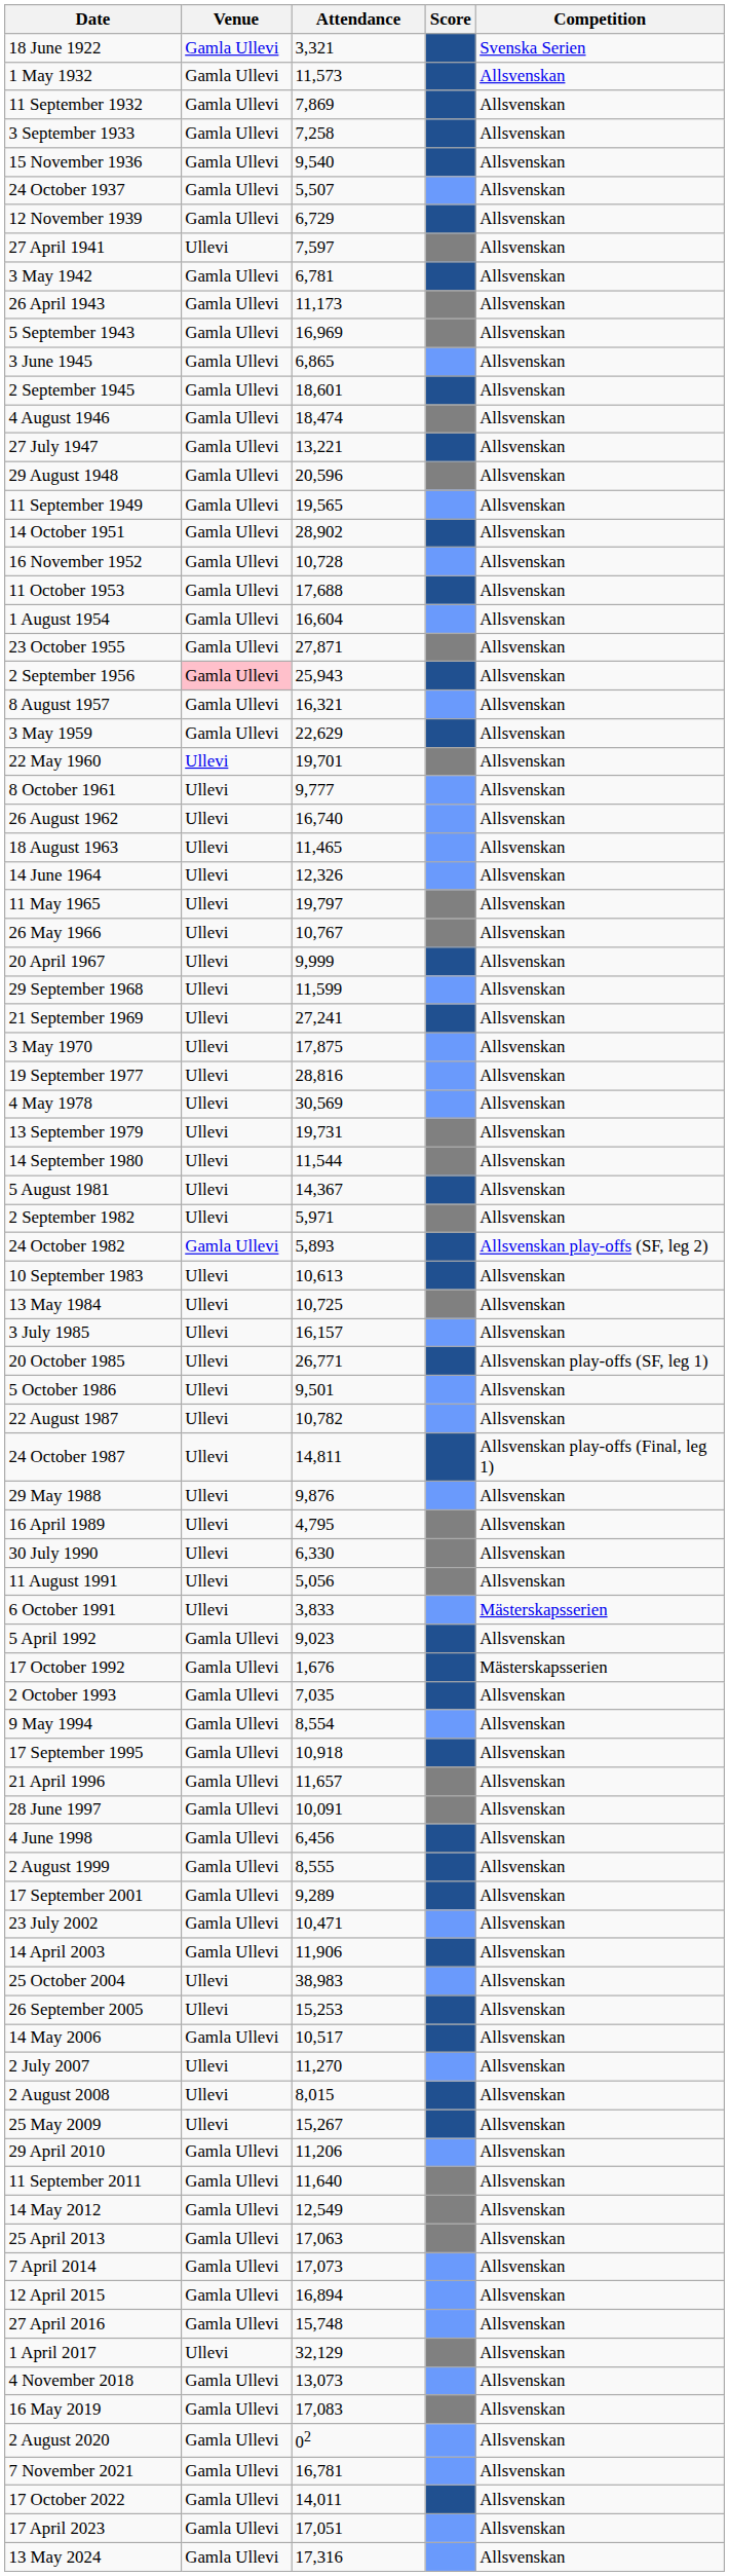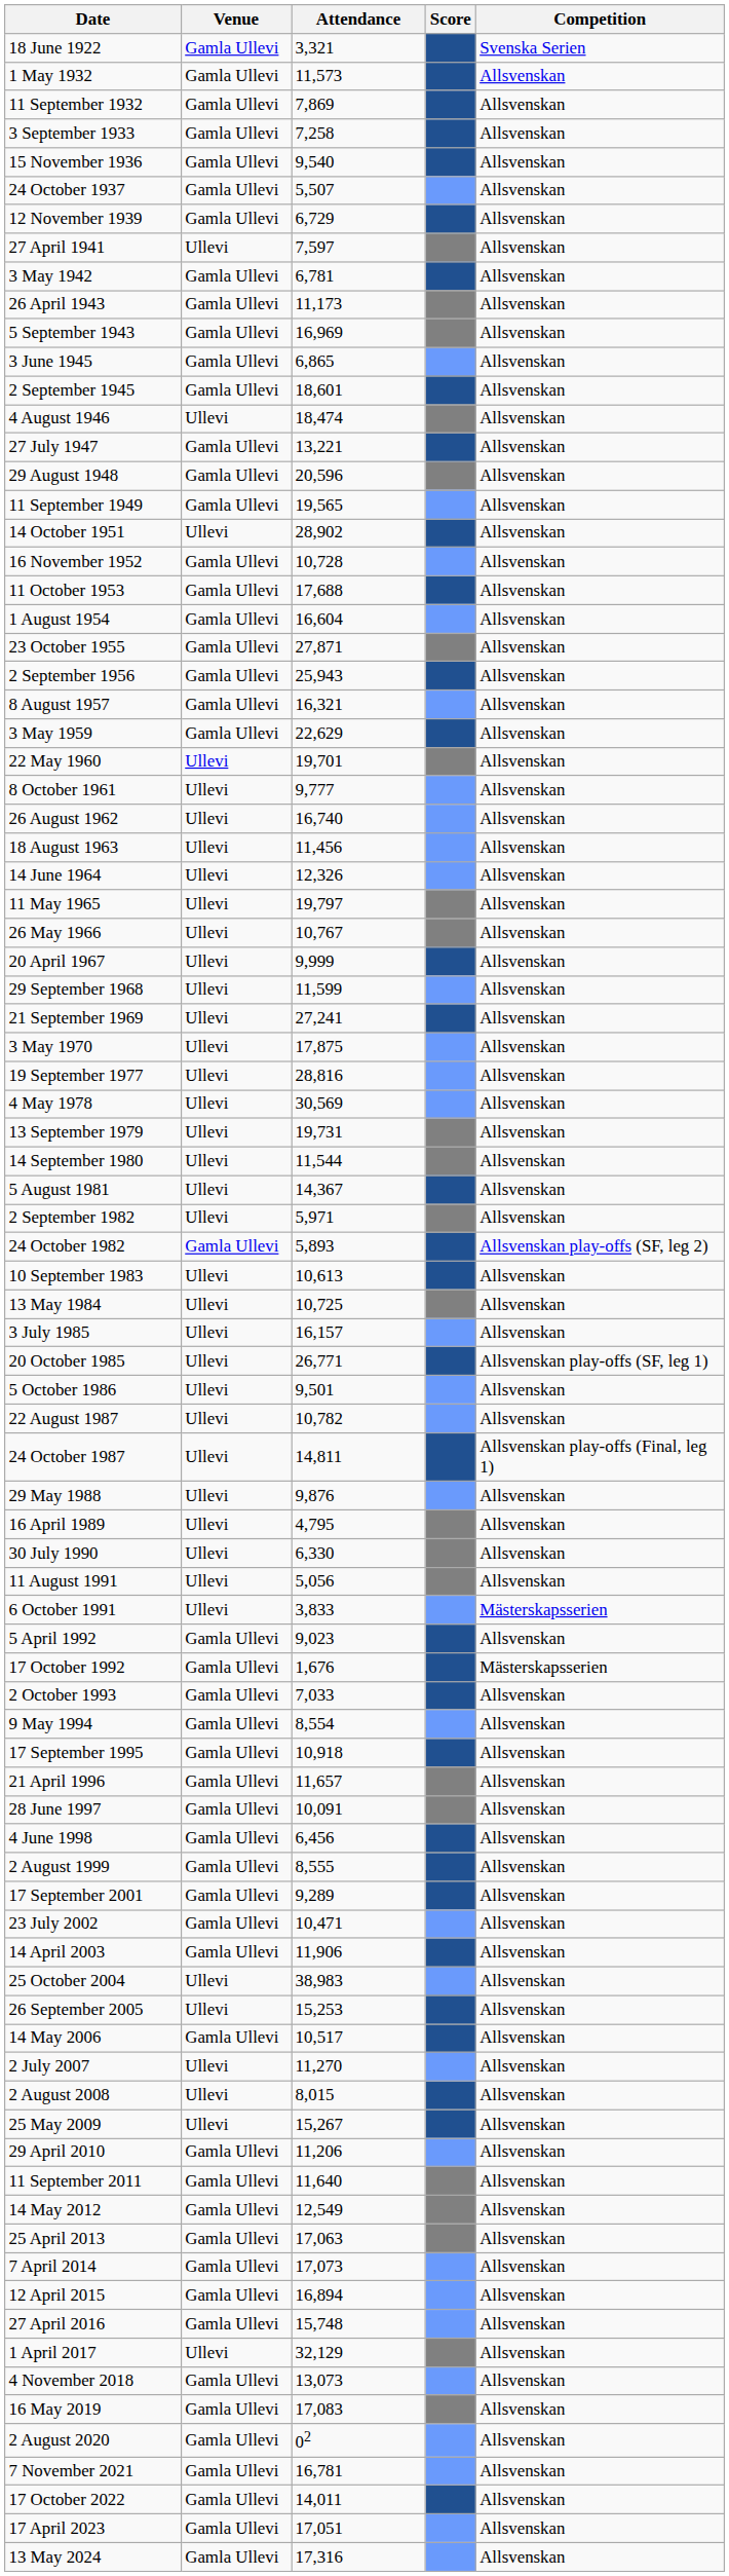4 August 1946 | Venue: Gamla Ullevi -> Ullevi
14 October 1951 | Venue: Gamla Ullevi -> Ullevi
2 September 1956 | Venue: pink background -> no background
18 August 1963 | Attendance: 11,465 -> 11,456
2 October 1993 | Attendance: 7,035 -> 7,033
